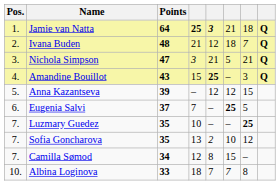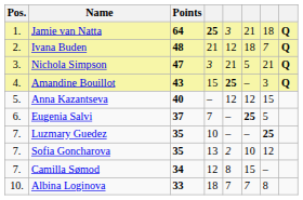Jamie van Natta | column 5: bold -> normal
Anna Kazantseva | Points: 39 -> 40
